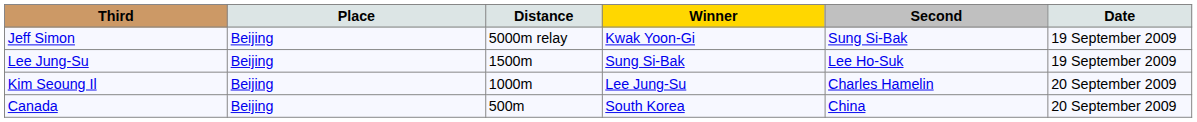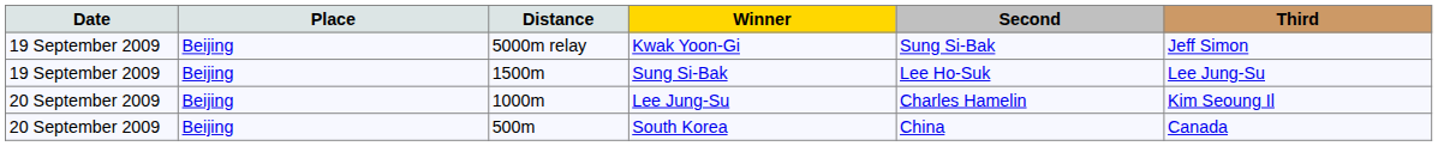columns swapped: Date <-> Third
